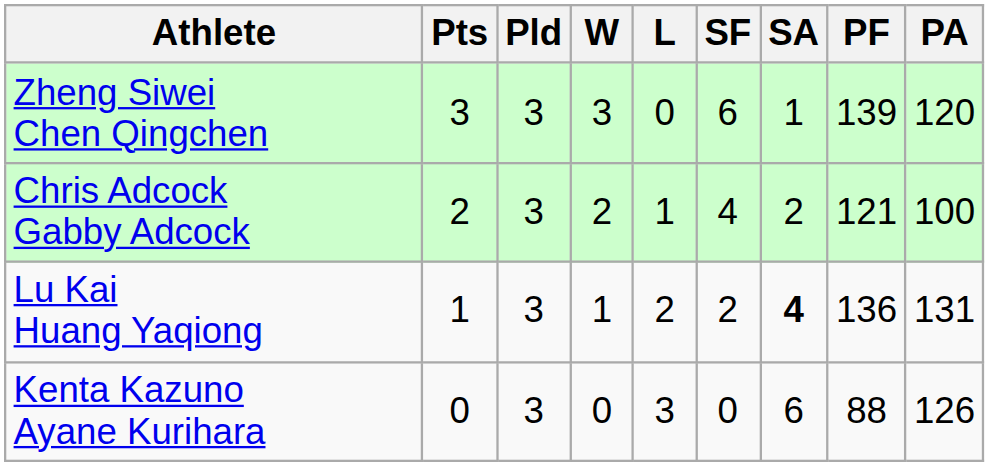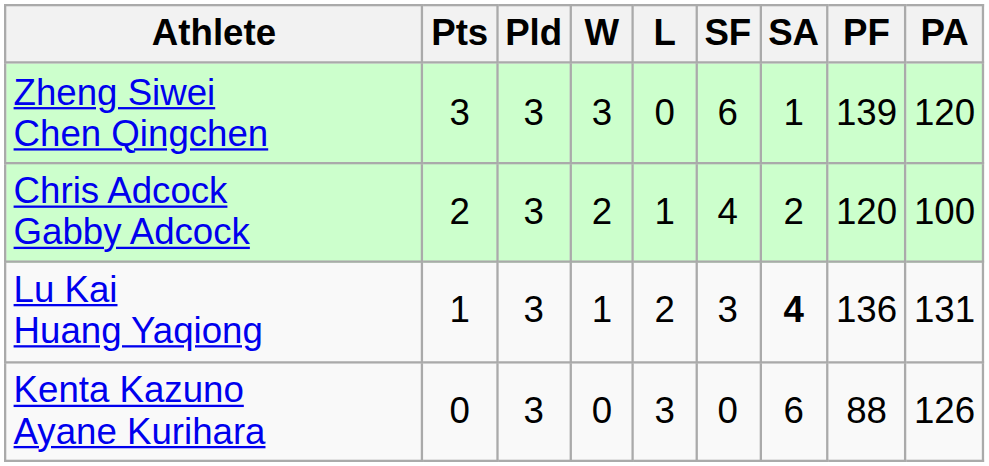Chris Adcock Gabby Adcock | PF: 121 -> 120
Lu Kai Huang Yaqiong | SF: 2 -> 3
